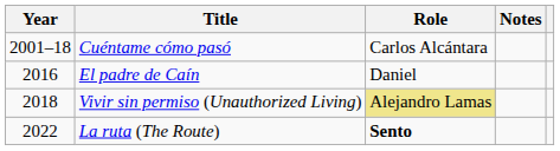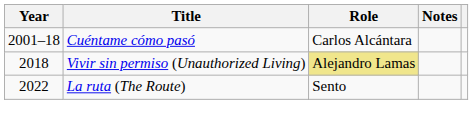- row: 2016 | El padre de Caín | Daniel
La ruta (The Route) | Role: bold -> normal
